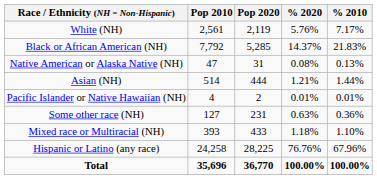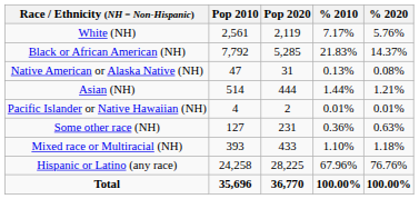columns swapped: % 2010 <-> % 2020
